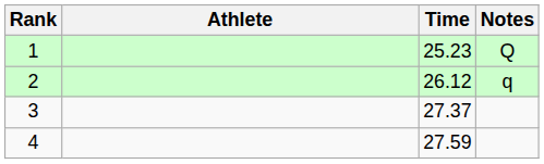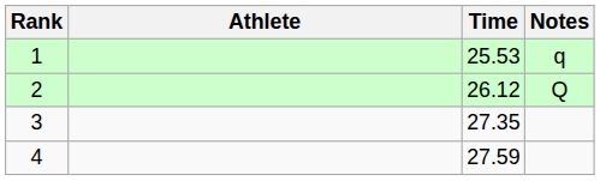1 | Time: 25.23 -> 25.53
1 | Notes: Q -> q
2 | Notes: q -> Q
3 | Time: 27.37 -> 27.35
